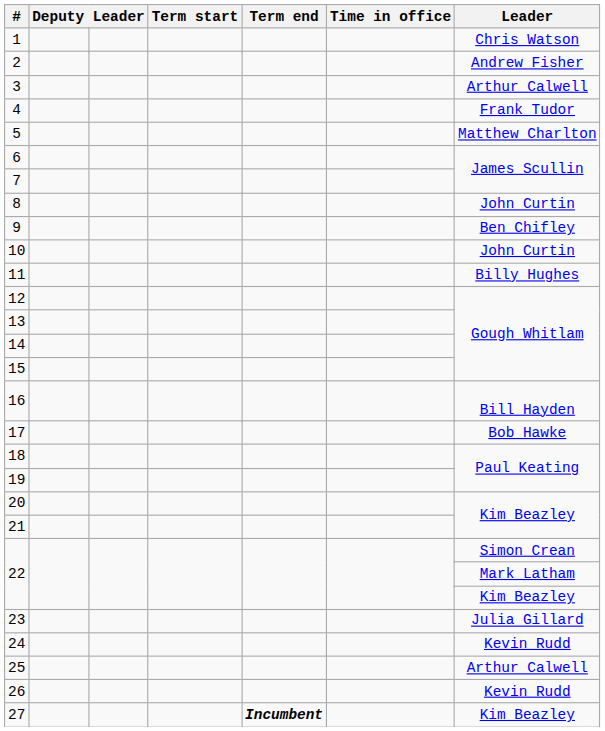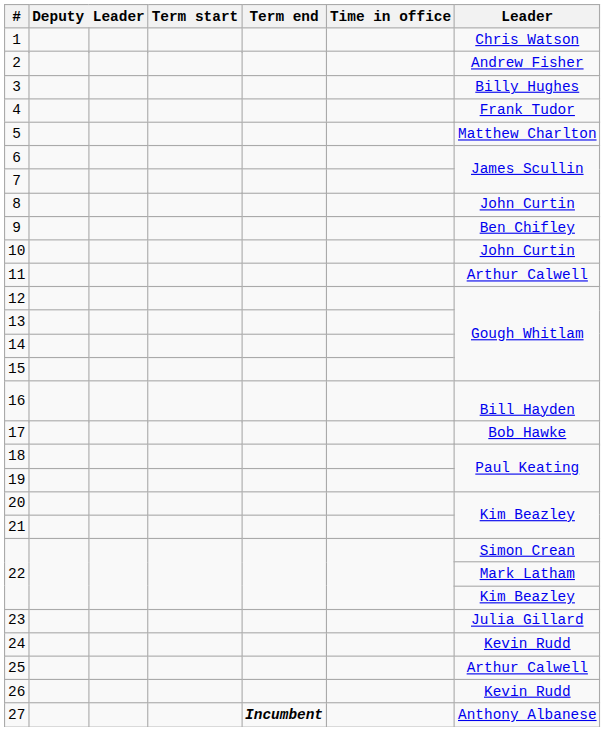3 | Leader: Arthur Calwell -> Billy Hughes
11 | Leader: Billy Hughes -> Arthur Calwell
27 | Leader: Kim Beazley -> Anthony Albanese
